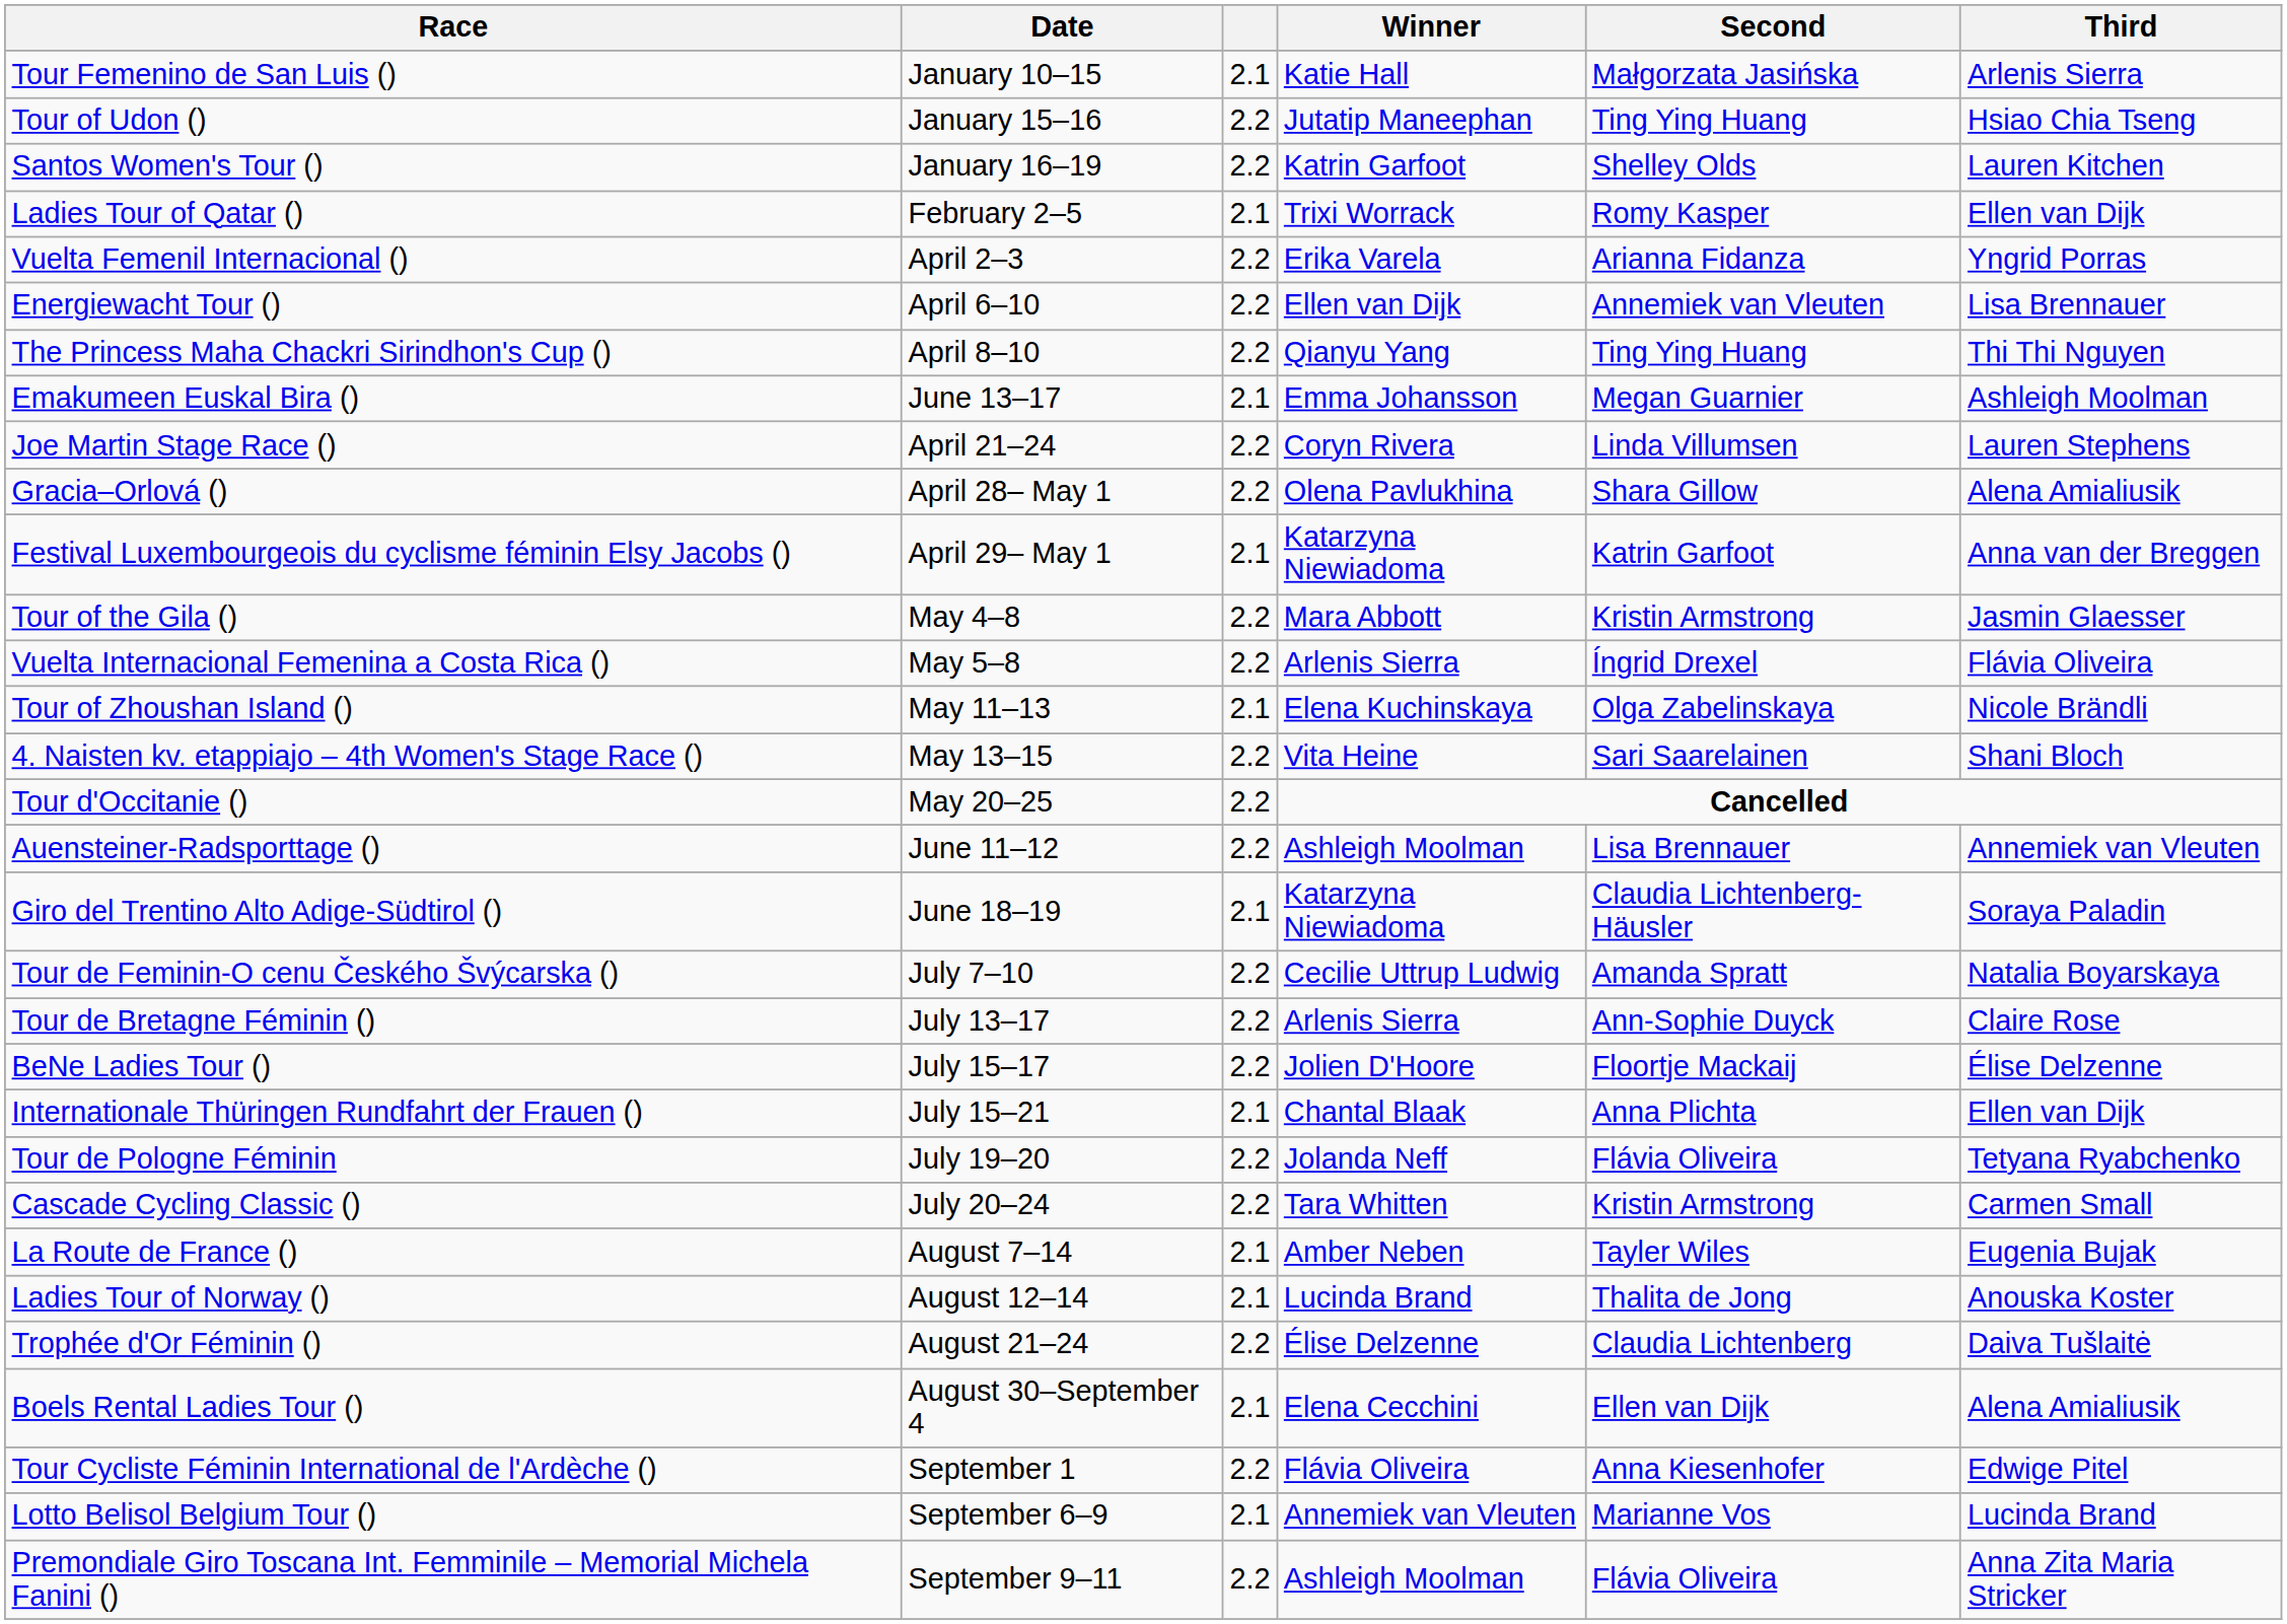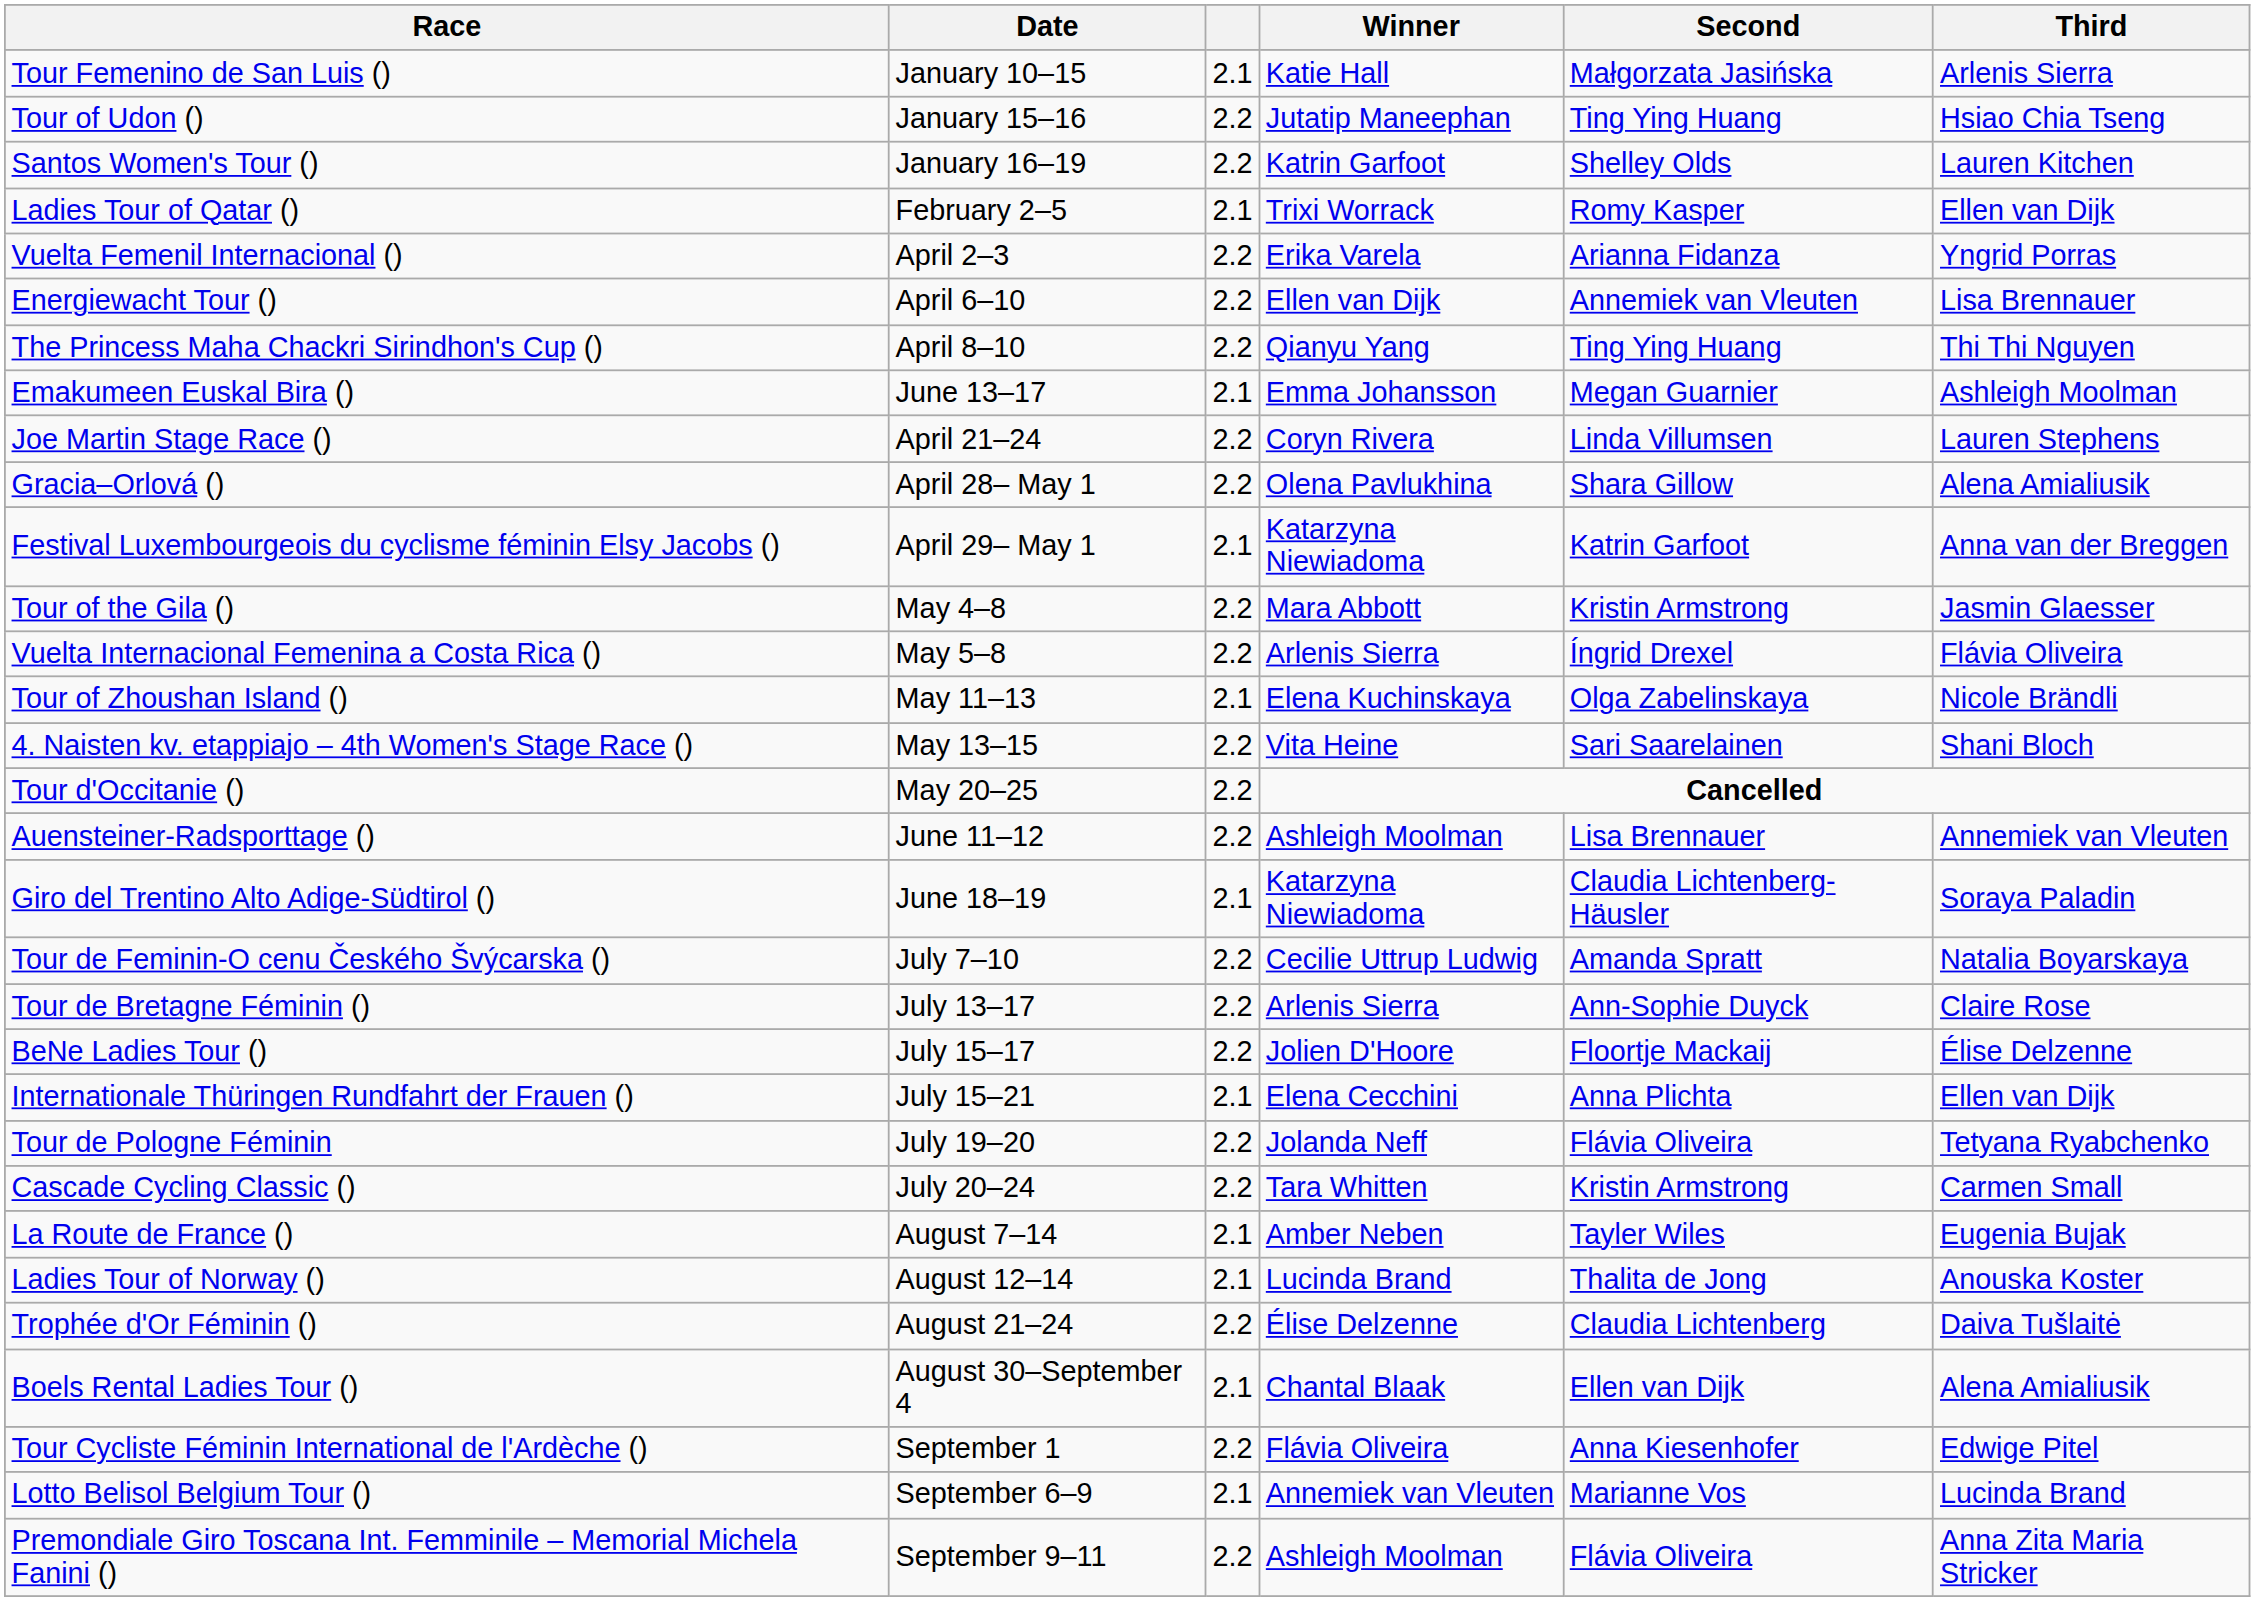Internationale Thüringen Rundfahrt der Frauen () | Winner: Chantal Blaak -> Elena Cecchini
Boels Rental Ladies Tour () | Winner: Elena Cecchini -> Chantal Blaak
